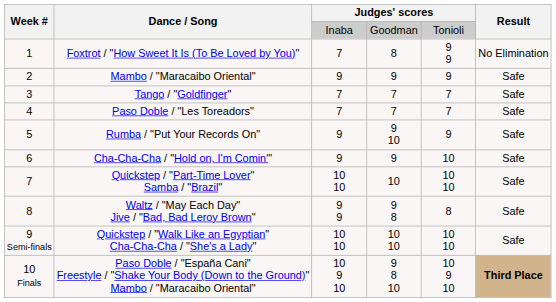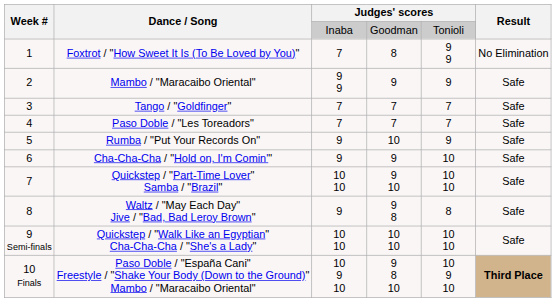Mambo / "Maracaibo Oriental" | column 3: 9 -> 9 9
Rumba / "Put Your Records On" | column 4: 9 10 -> 10
Quickstep / "Part-Time Lover" Samba / "Brazil" | column 4: 10 -> 9 10
Waltz / "May Each Day" Jive / "Bad, Bad Leroy Brown" | column 3: 9 9 -> 9
